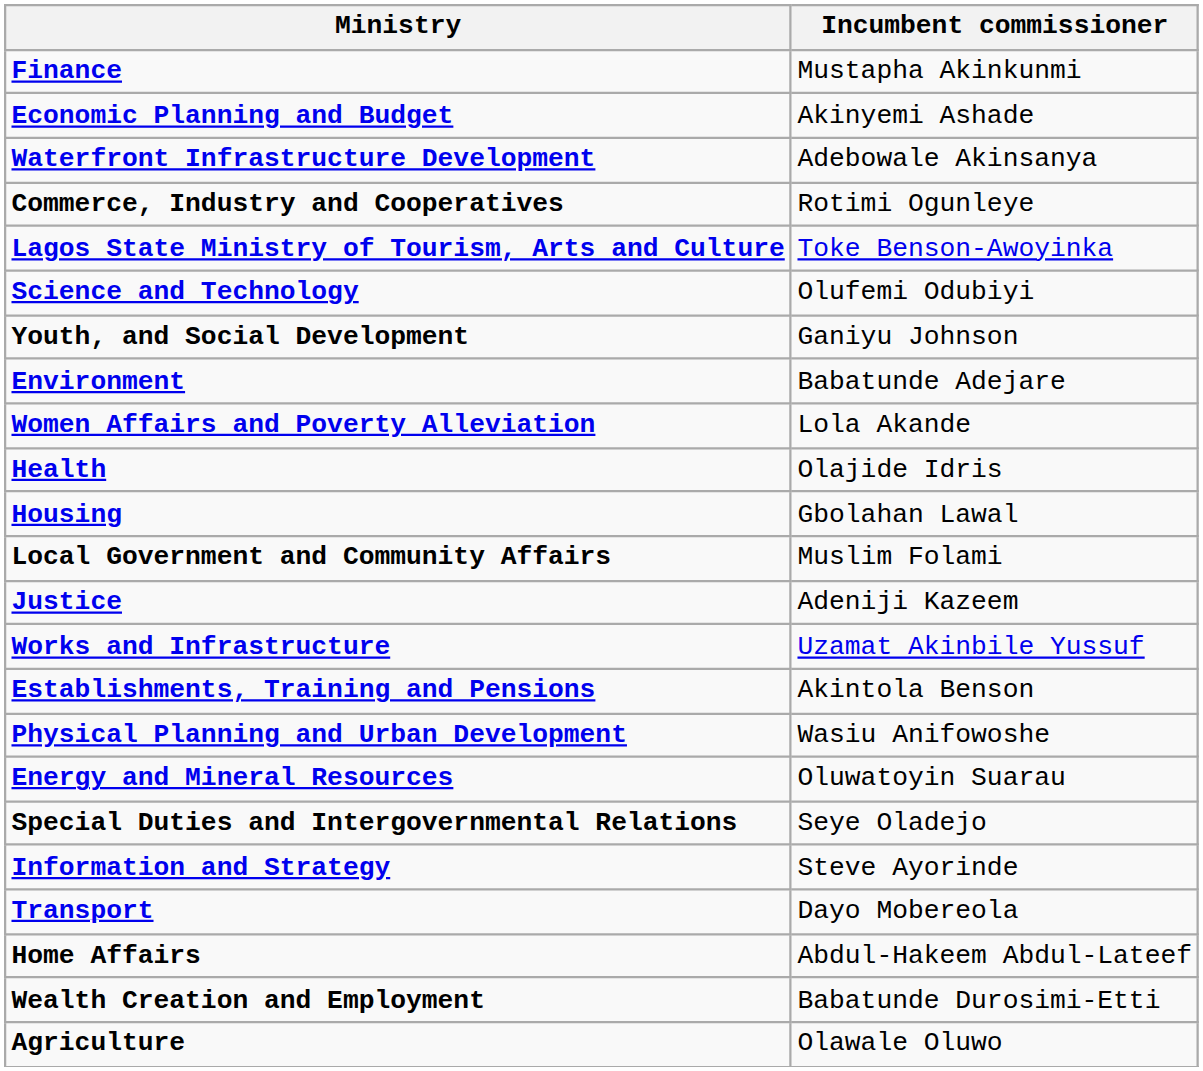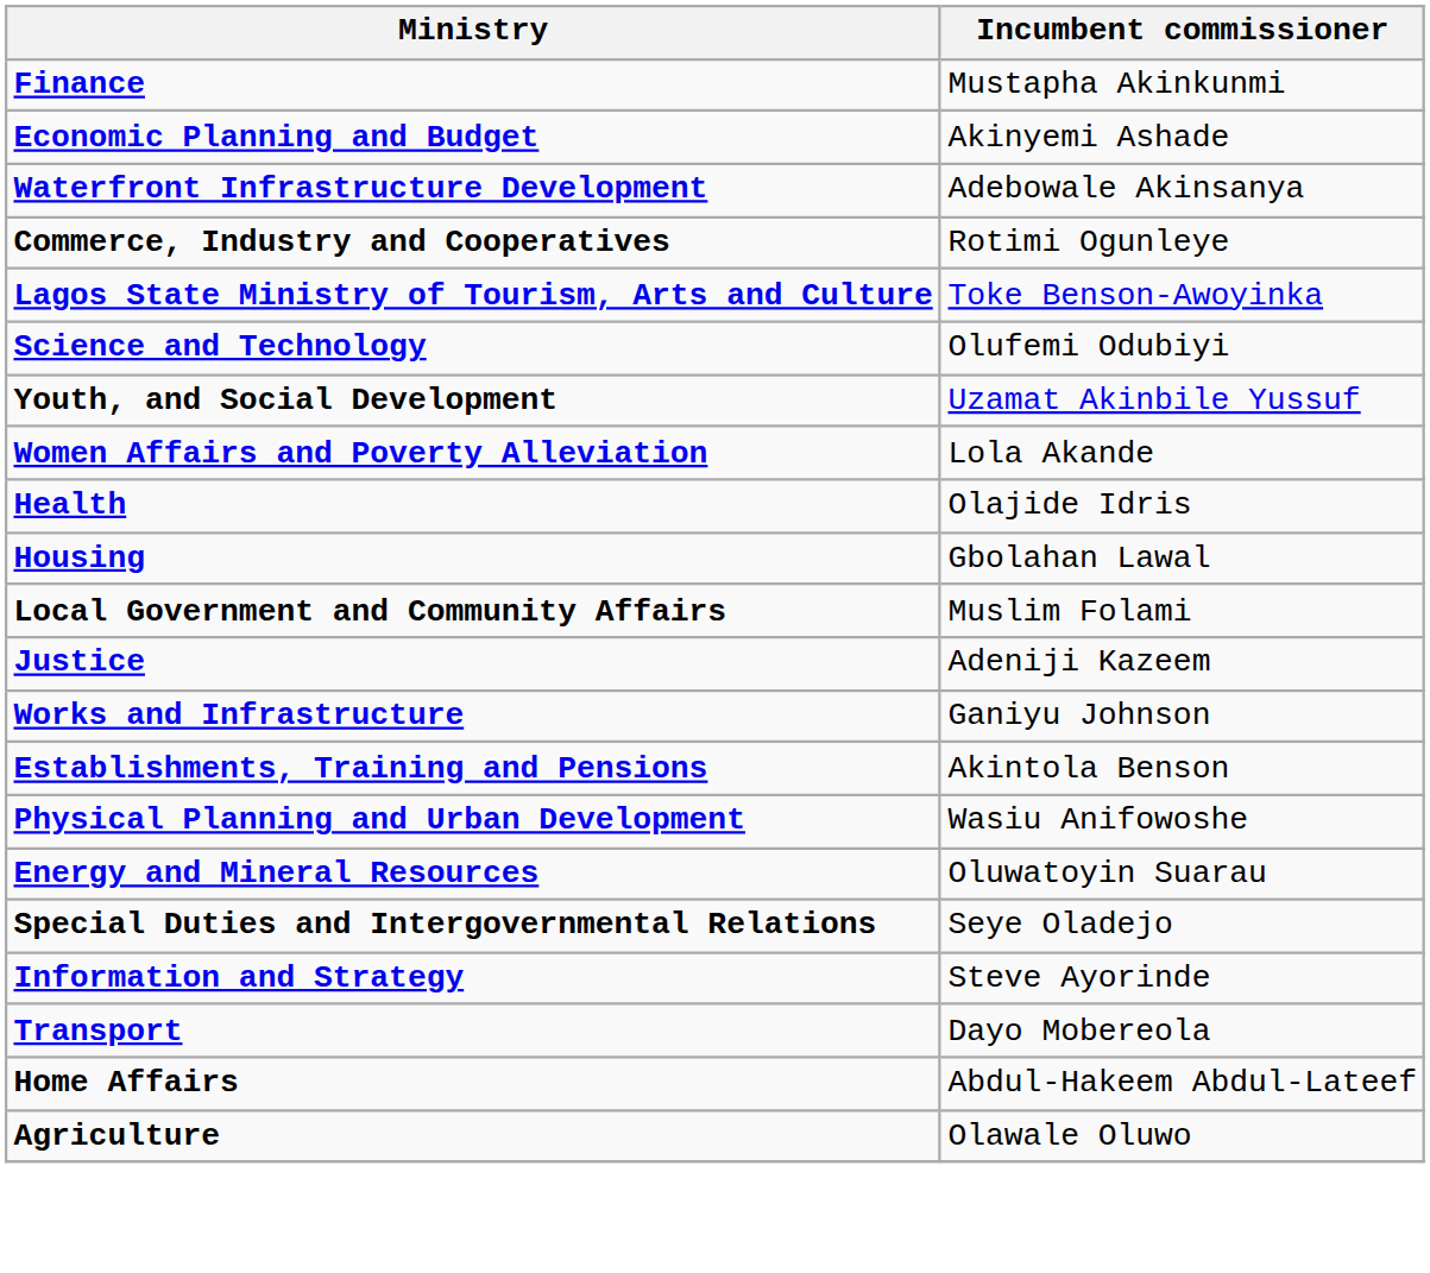Youth, and Social Development | Incumbent commissioner: Ganiyu Johnson -> Uzamat Akinbile Yussuf
- row: Environment | Babatunde Adejare
Works and Infrastructure | Incumbent commissioner: Uzamat Akinbile Yussuf -> Ganiyu Johnson
- row: Wealth Creation and Employment | Babatunde Durosimi-Etti
